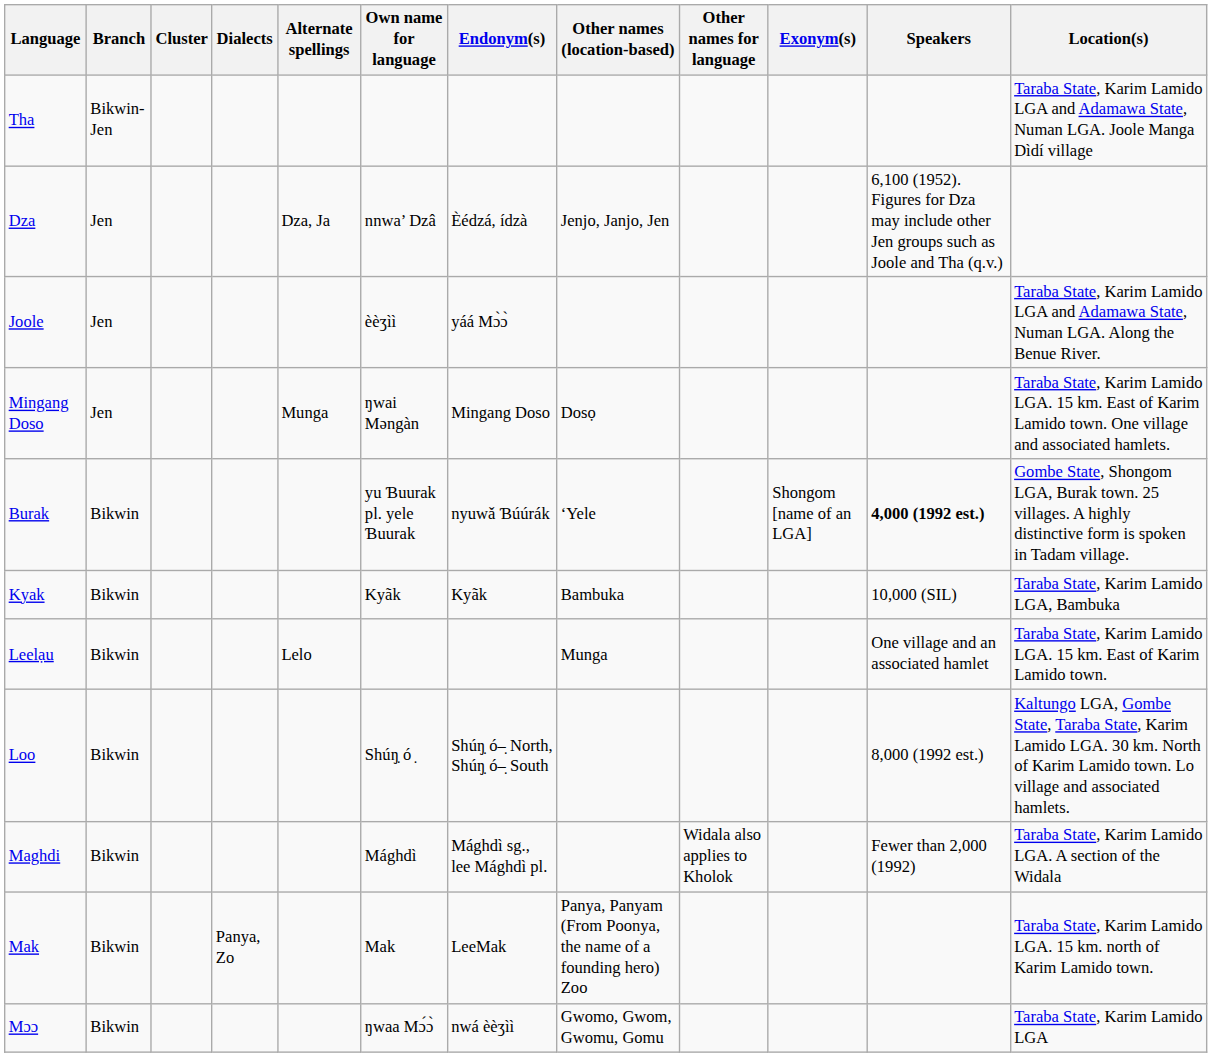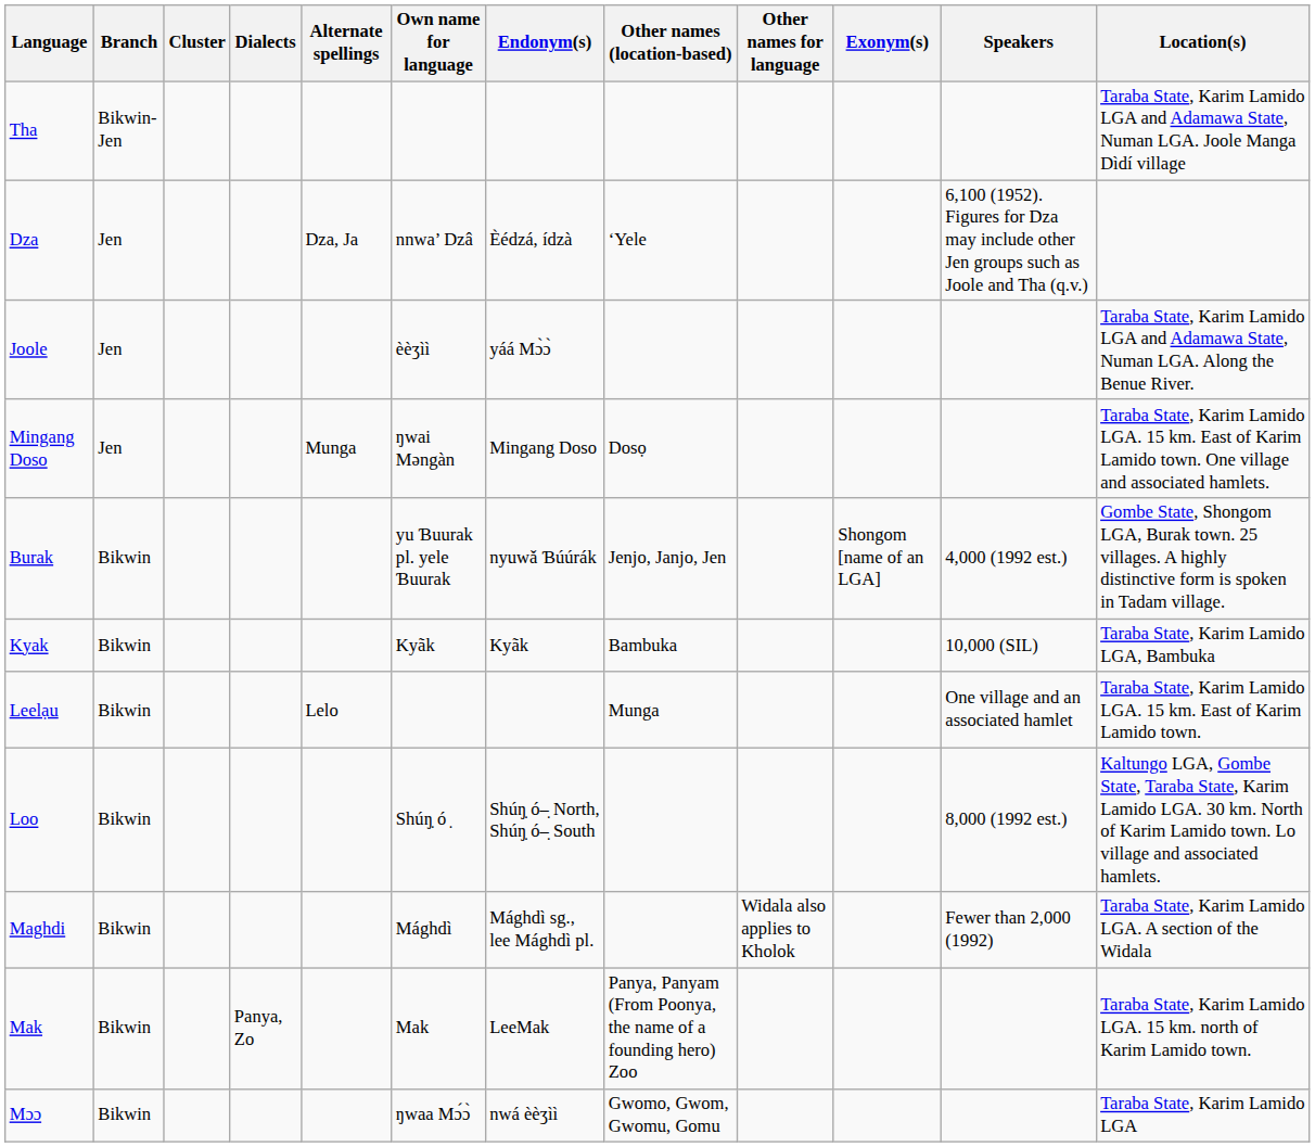Dza | Other names (location-based): Jenjo, Janjo, Jen -> ‘Yele
Burak | Other names (location-based): ‘Yele -> Jenjo, Janjo, Jen
Burak | Speakers: bold -> normal
